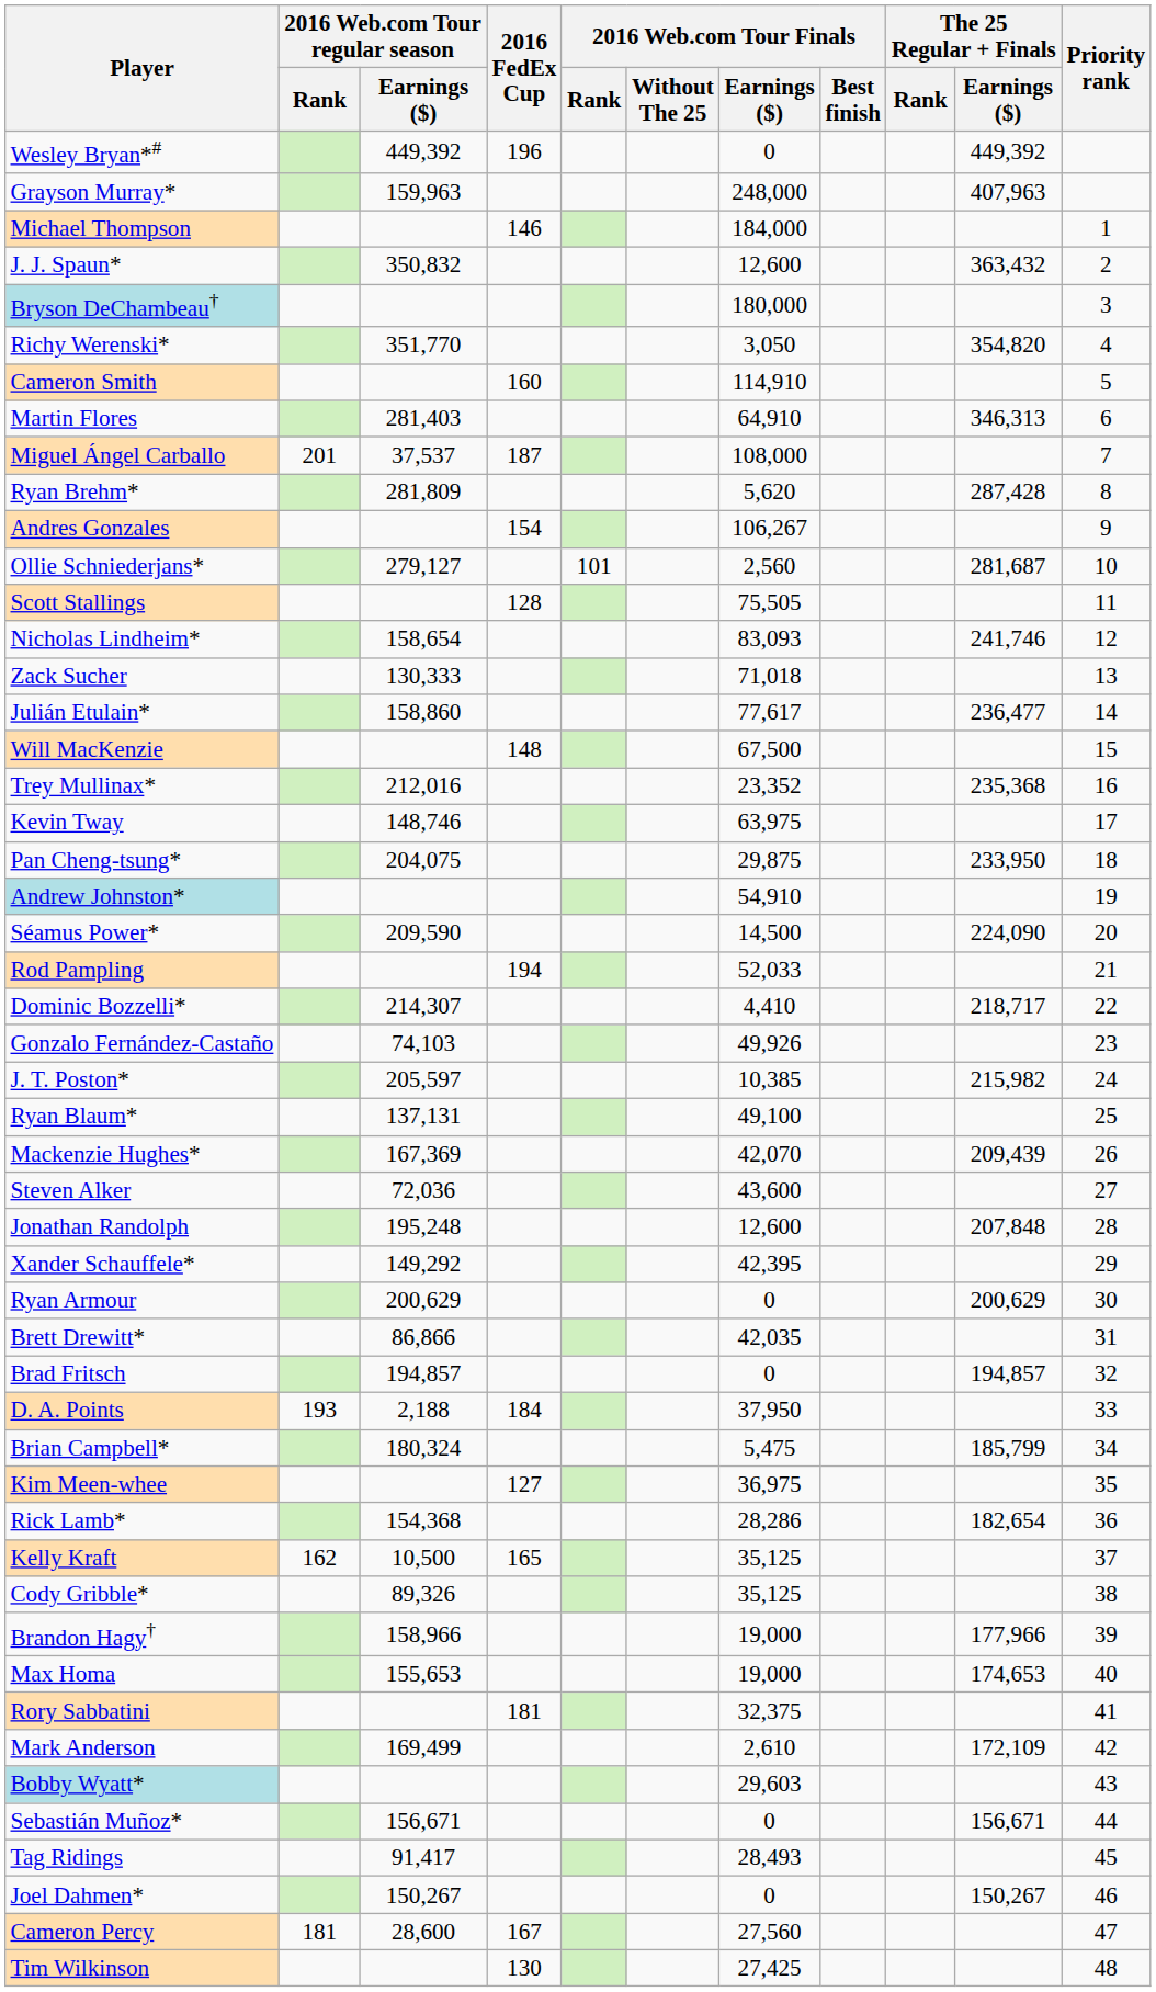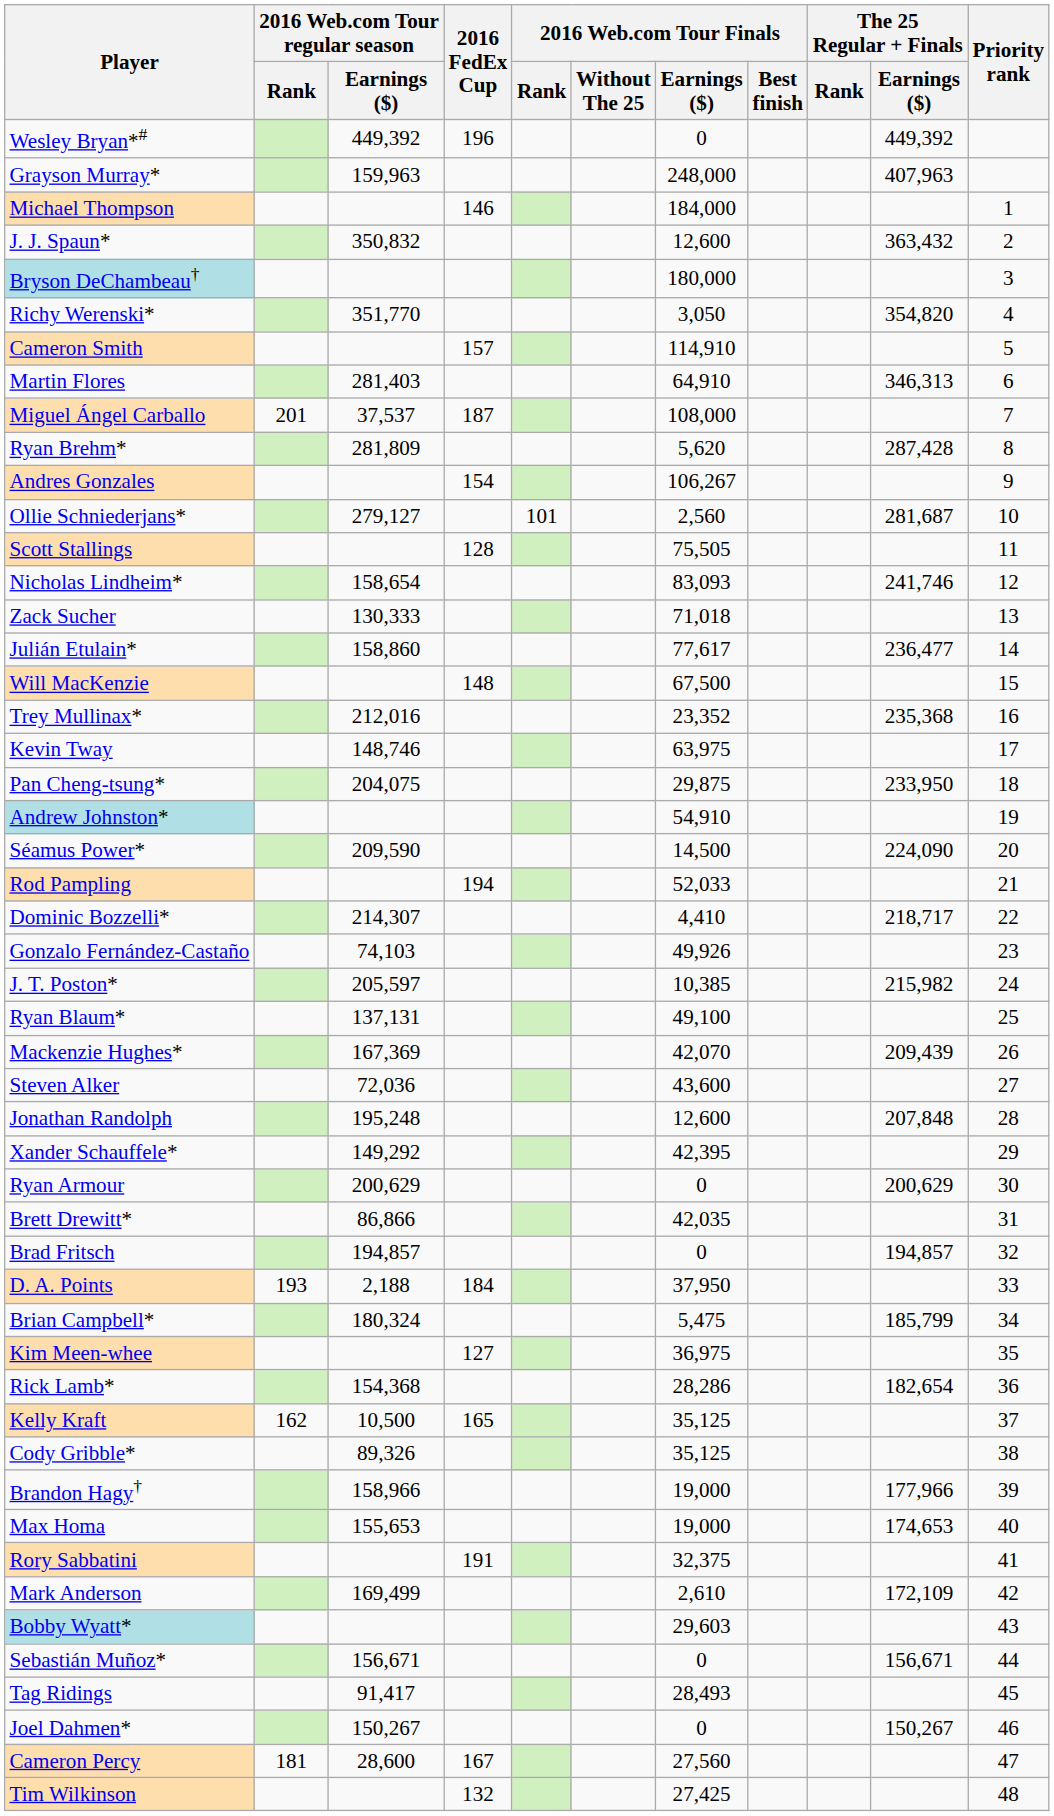Cameron Smith | 2016 FedEx Cup: 160 -> 157
Rory Sabbatini | 2016 FedEx Cup: 181 -> 191
Tim Wilkinson | 2016 FedEx Cup: 130 -> 132
